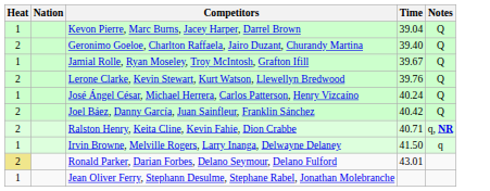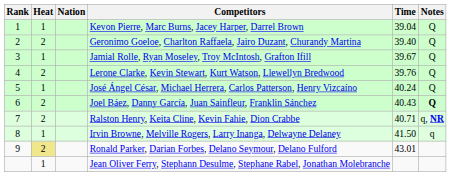+ column: Rank | 1 | 2 | 3 | 4 | 5 | 6 | 7 | 8 | 9
Joel Báez, Danny García, Juan Sainfleur, Franklin Sánchez | Time: 40.42 -> 40.43
Joel Báez, Danny García, Juan Sainfleur, Franklin Sánchez | Notes: normal -> bold
